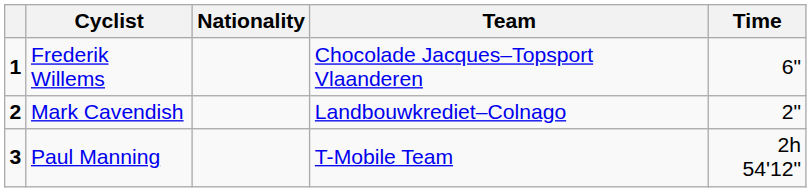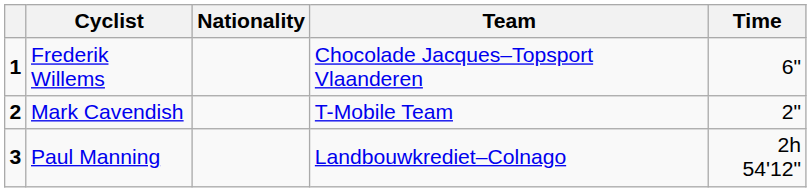Mark Cavendish | Team: Landbouwkrediet–Colnago -> T-Mobile Team
Paul Manning | Team: T-Mobile Team -> Landbouwkrediet–Colnago
